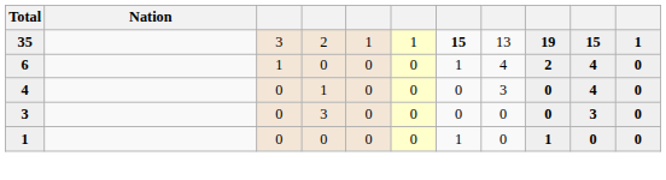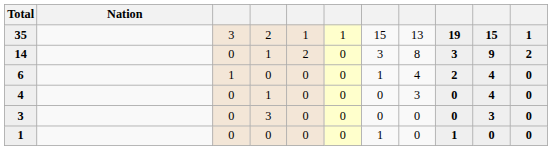35 | column 7: bold -> normal
+ row: 14 | 0 | 1 | 2 | 0 | 3 | 8 | 3 | 9 | 2
